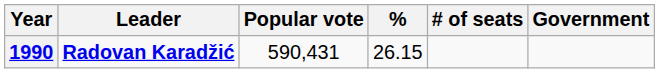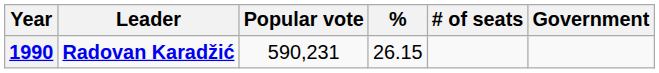1990 | Popular vote: 590,431 -> 590,231
